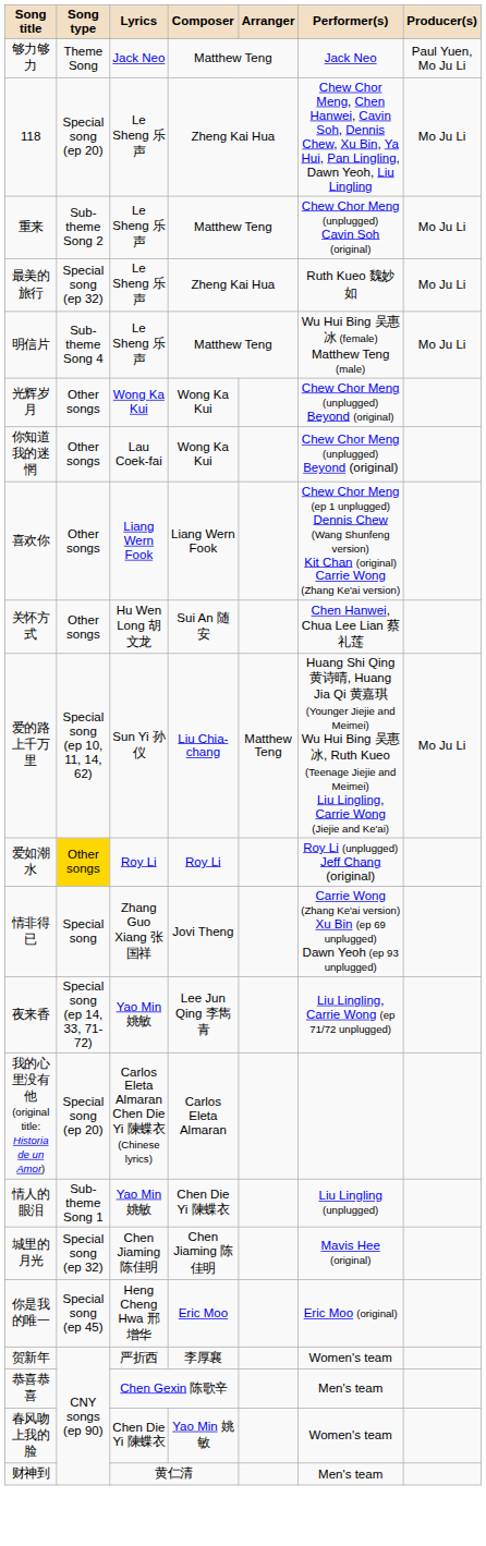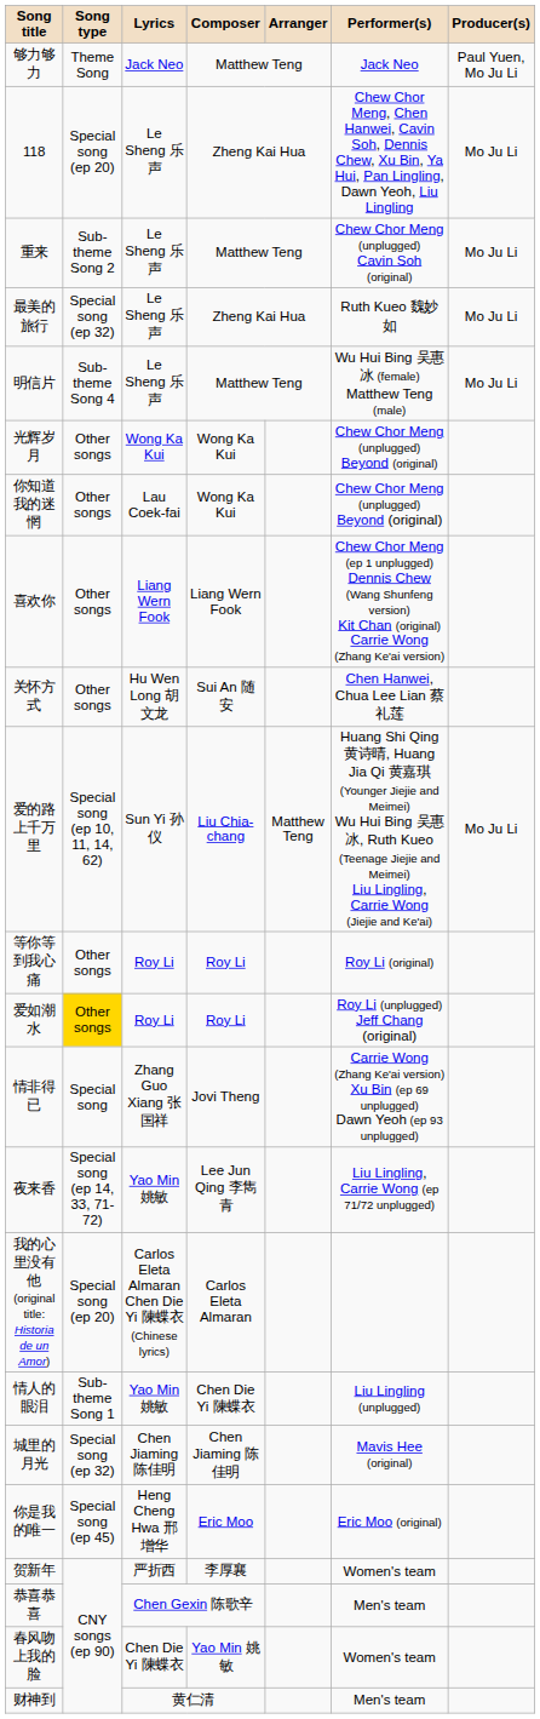+ row: 等你等到我心痛 | Other songs | Roy Li | Roy Li | Roy Li (original)
